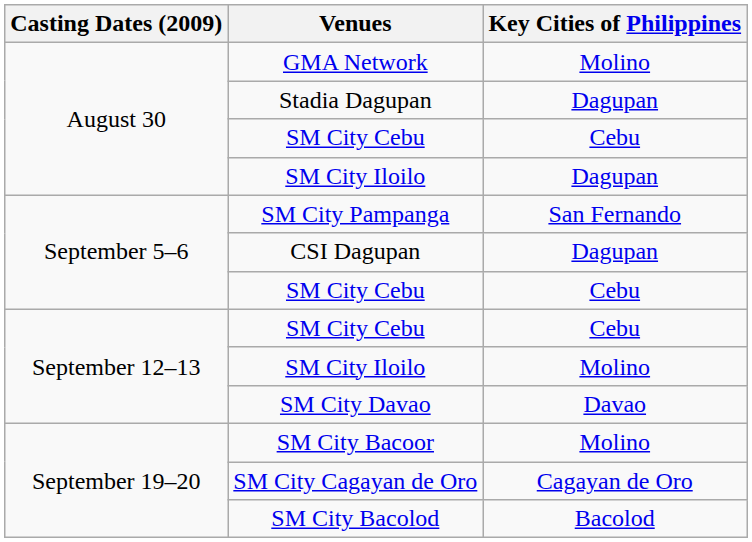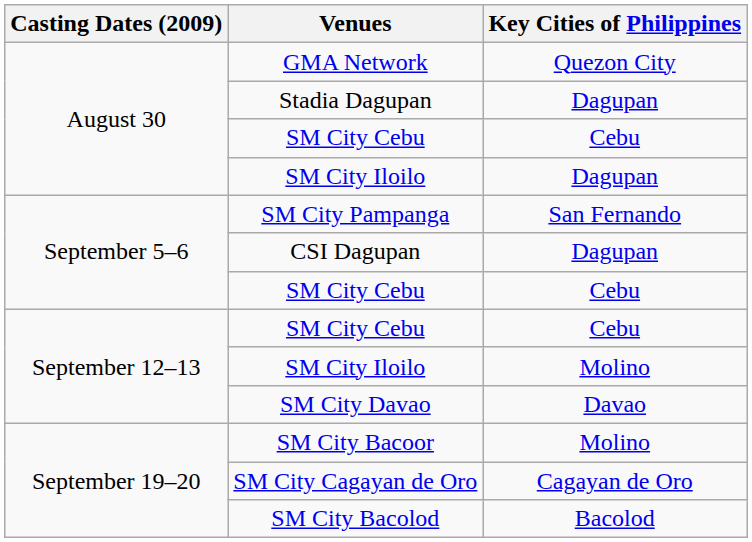GMA Network | Key Cities of Philippines: Molino -> Quezon City
